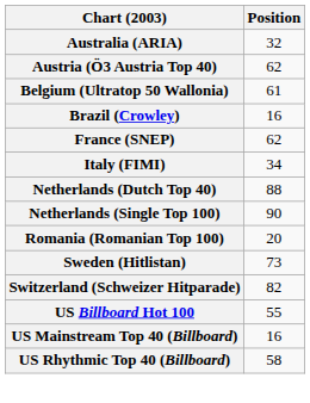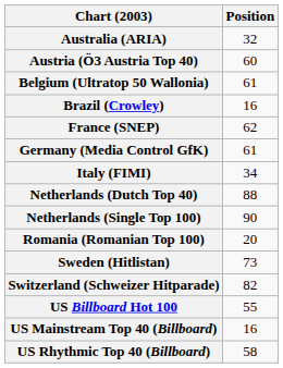Austria (Ö3 Austria Top 40) | Position: 62 -> 60
+ row: Germany (Media Control GfK) | 61
